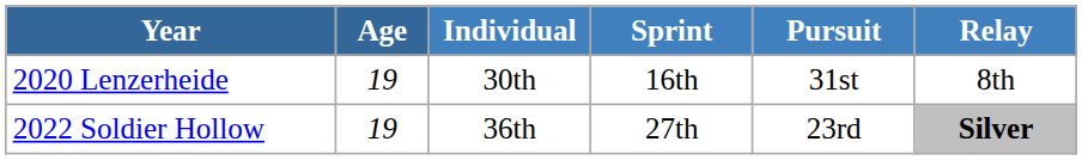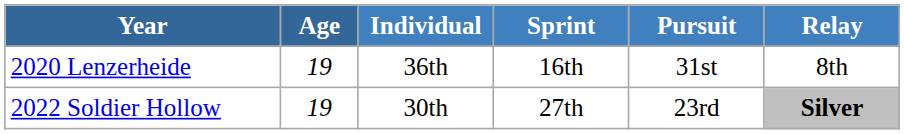2020 Lenzerheide | Individual: 30th -> 36th
2022 Soldier Hollow | Individual: 36th -> 30th
